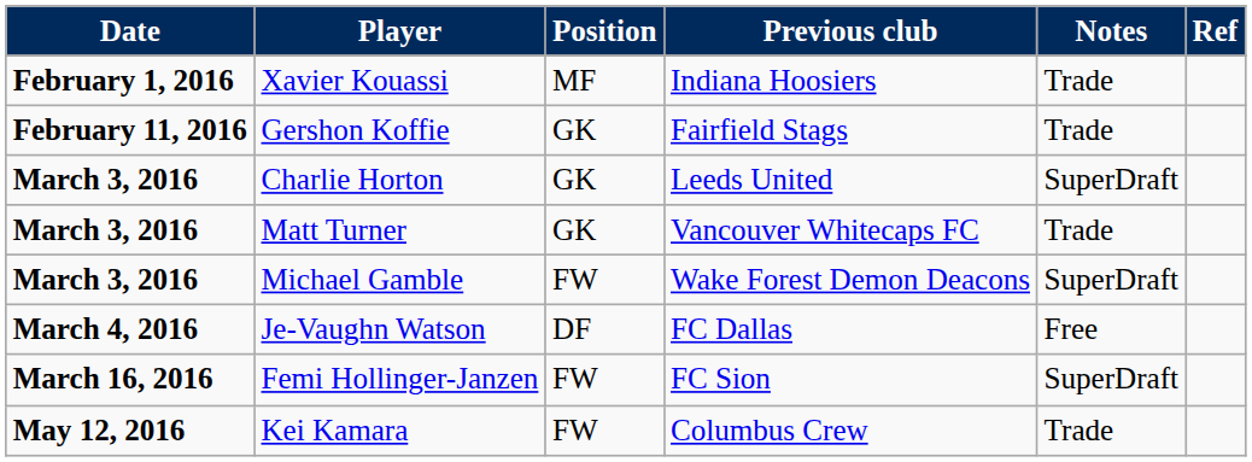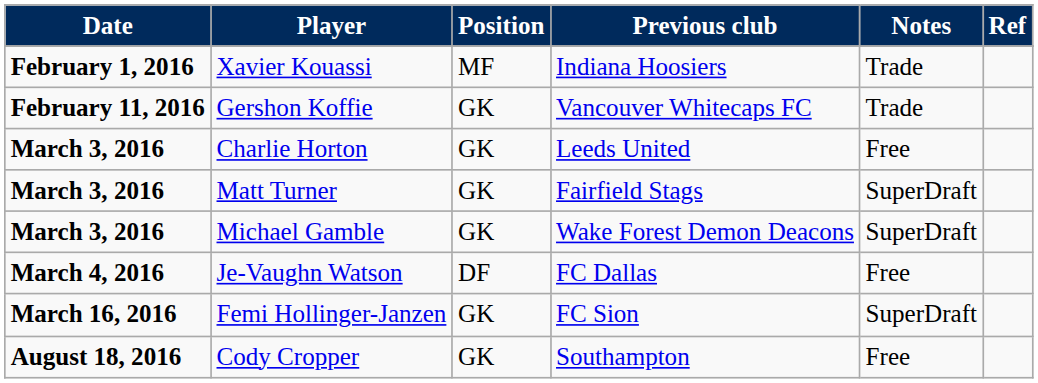Gershon Koffie | Previous club: Fairfield Stags -> Vancouver Whitecaps FC
Charlie Horton | Notes: SuperDraft -> Free
Matt Turner | Previous club: Vancouver Whitecaps FC -> Fairfield Stags
Matt Turner | Notes: Trade -> SuperDraft
Michael Gamble | Position: FW -> GK
Femi Hollinger-Janzen | Position: FW -> GK
- row: May 12, 2016 | Kei Kamara | FW | Columbus Crew | Trade
+ row: August 18, 2016 | Cody Cropper | GK | Southampton | Free
